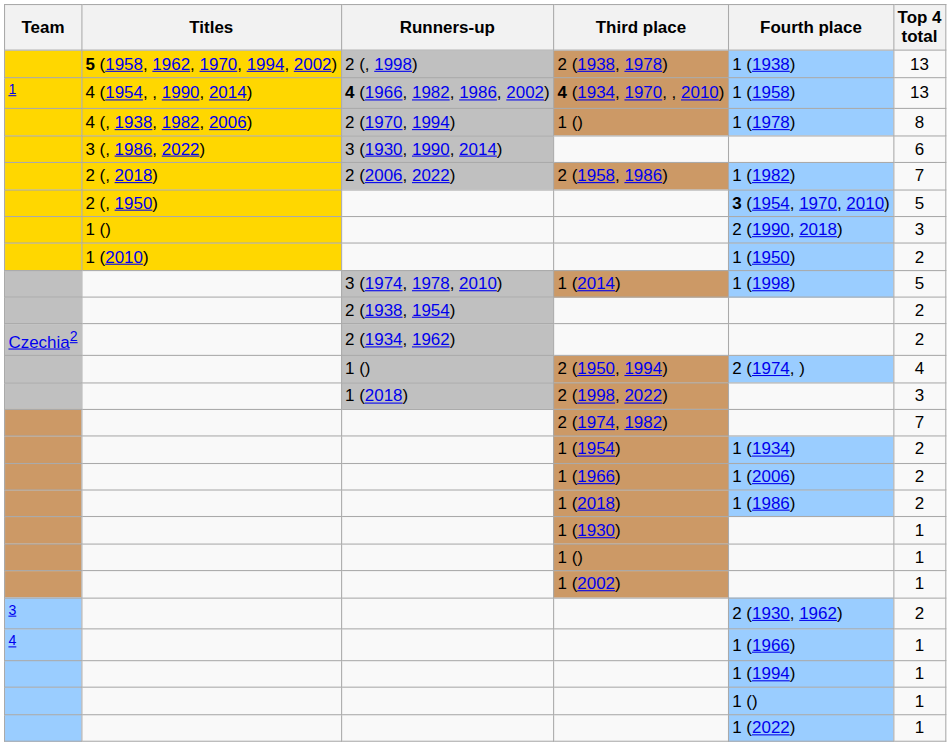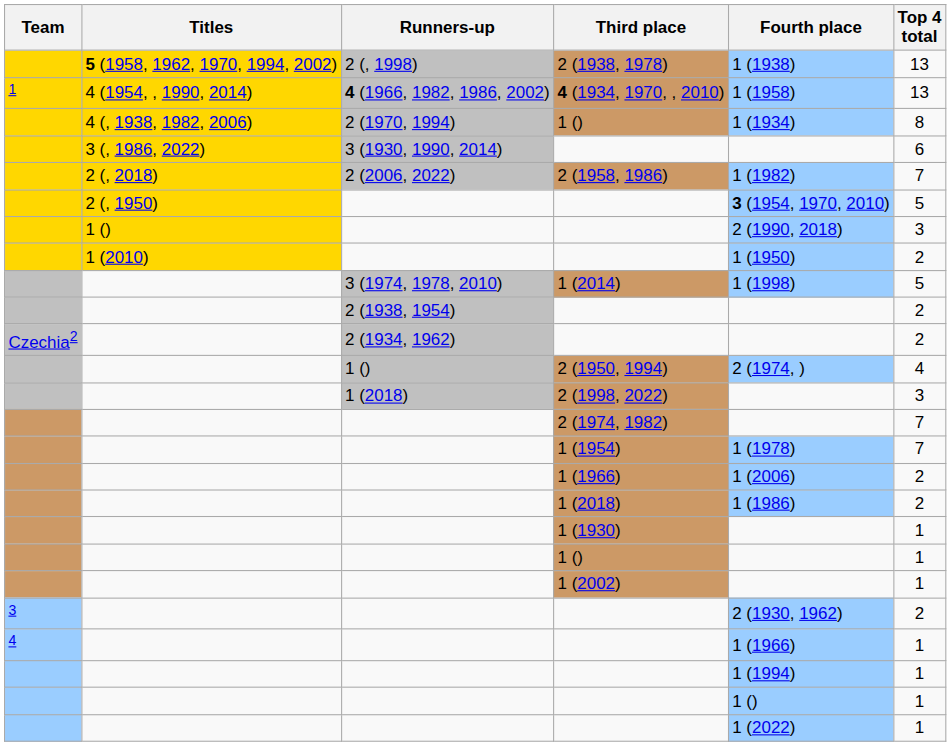4 (, 1938, 1982, 2006) / 1 () | Fourth place: 1 (1978) -> 1 (1934)
1 (1954) | Fourth place: 1 (1934) -> 1 (1978)
1 (1954) | Top 4 total: 2 -> 7
